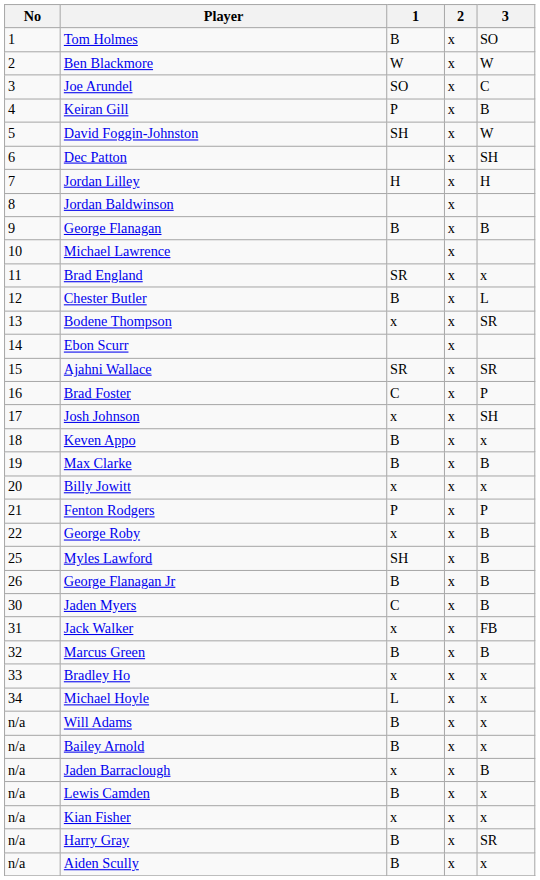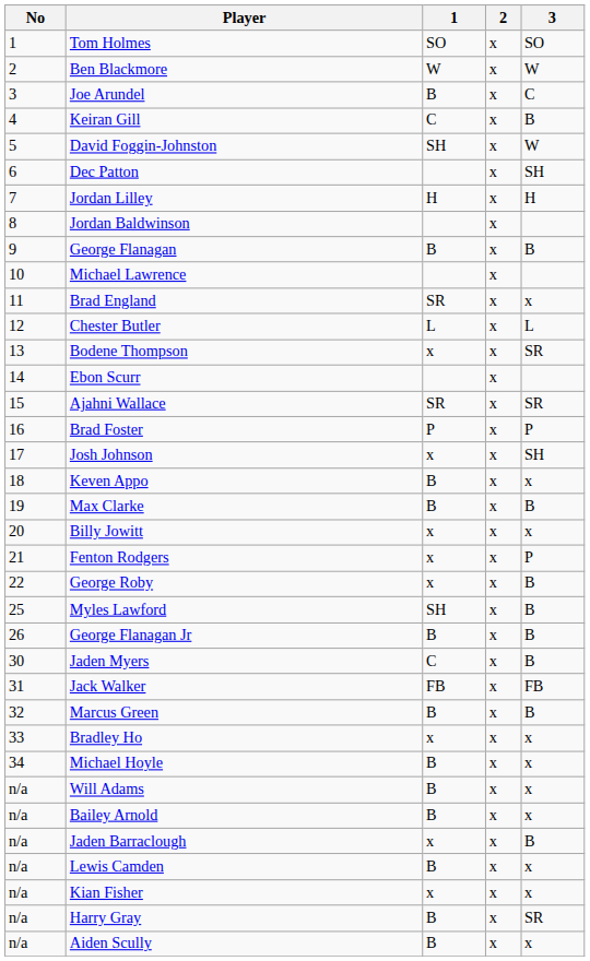Tom Holmes | 1: B -> SO
Joe Arundel | 1: SO -> B
Keiran Gill | 1: P -> C
Chester Butler | 1: B -> L
Brad Foster | 1: C -> P
Fenton Rodgers | 1: P -> x
Jack Walker | 1: x -> FB
Michael Hoyle | 1: L -> B
